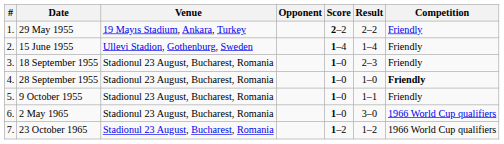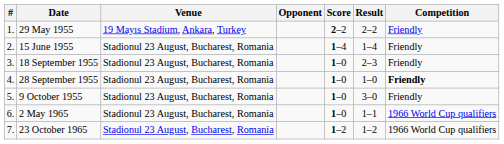15 June 1955 | Venue: Ullevi Stadion, Gothenburg, Sweden -> Stadionul 23 August, Bucharest, Romania
9 October 1955 | Result: 1–1 -> 3–0
2 May 1965 | Result: 3–0 -> 1–1
